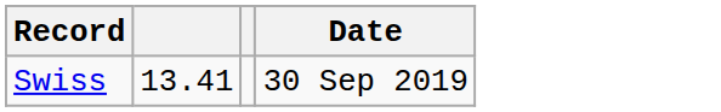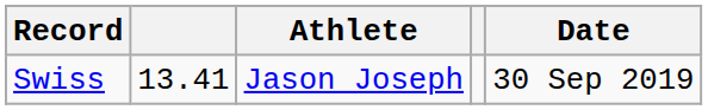+ column: Athlete | Jason Joseph
